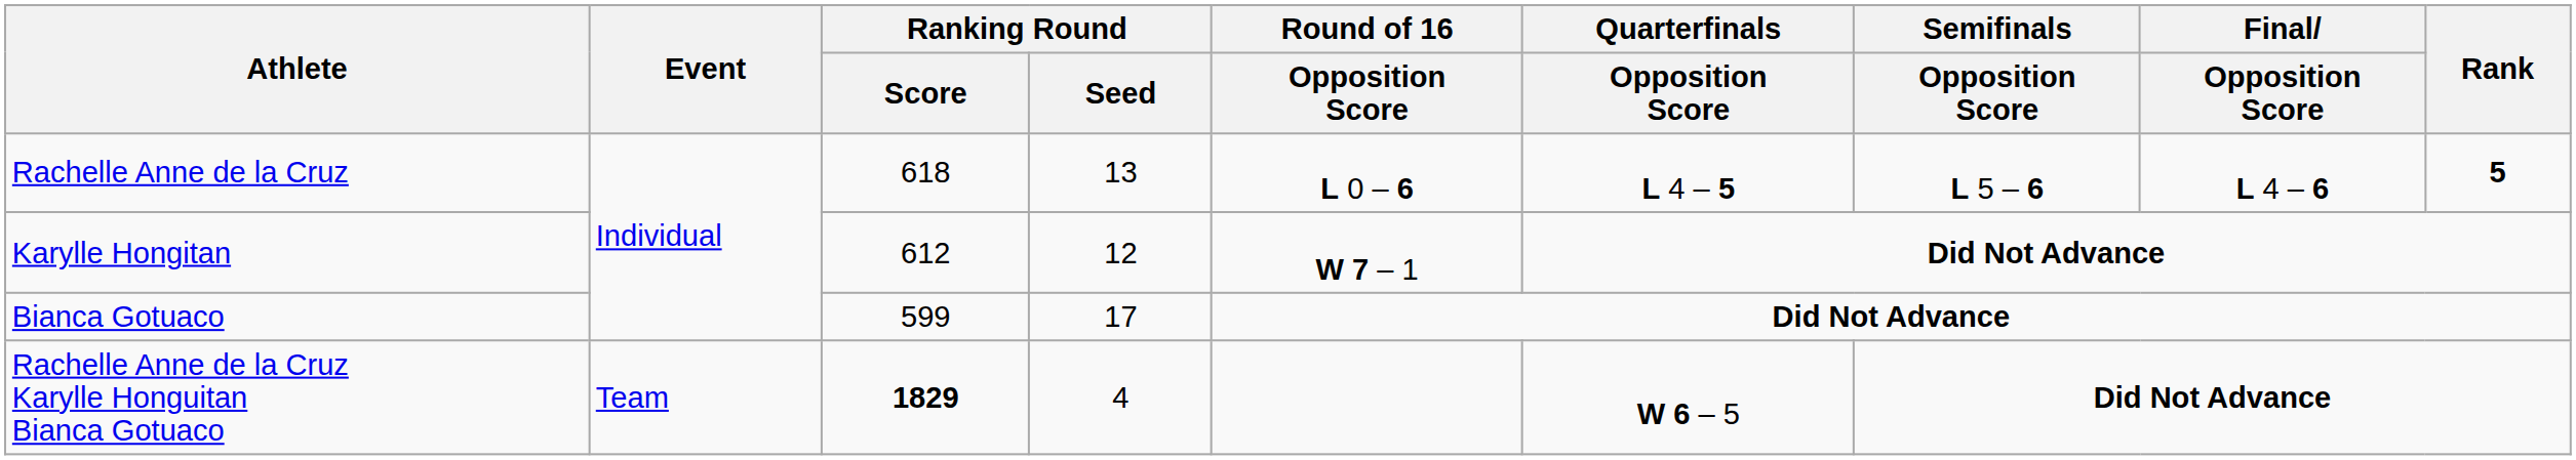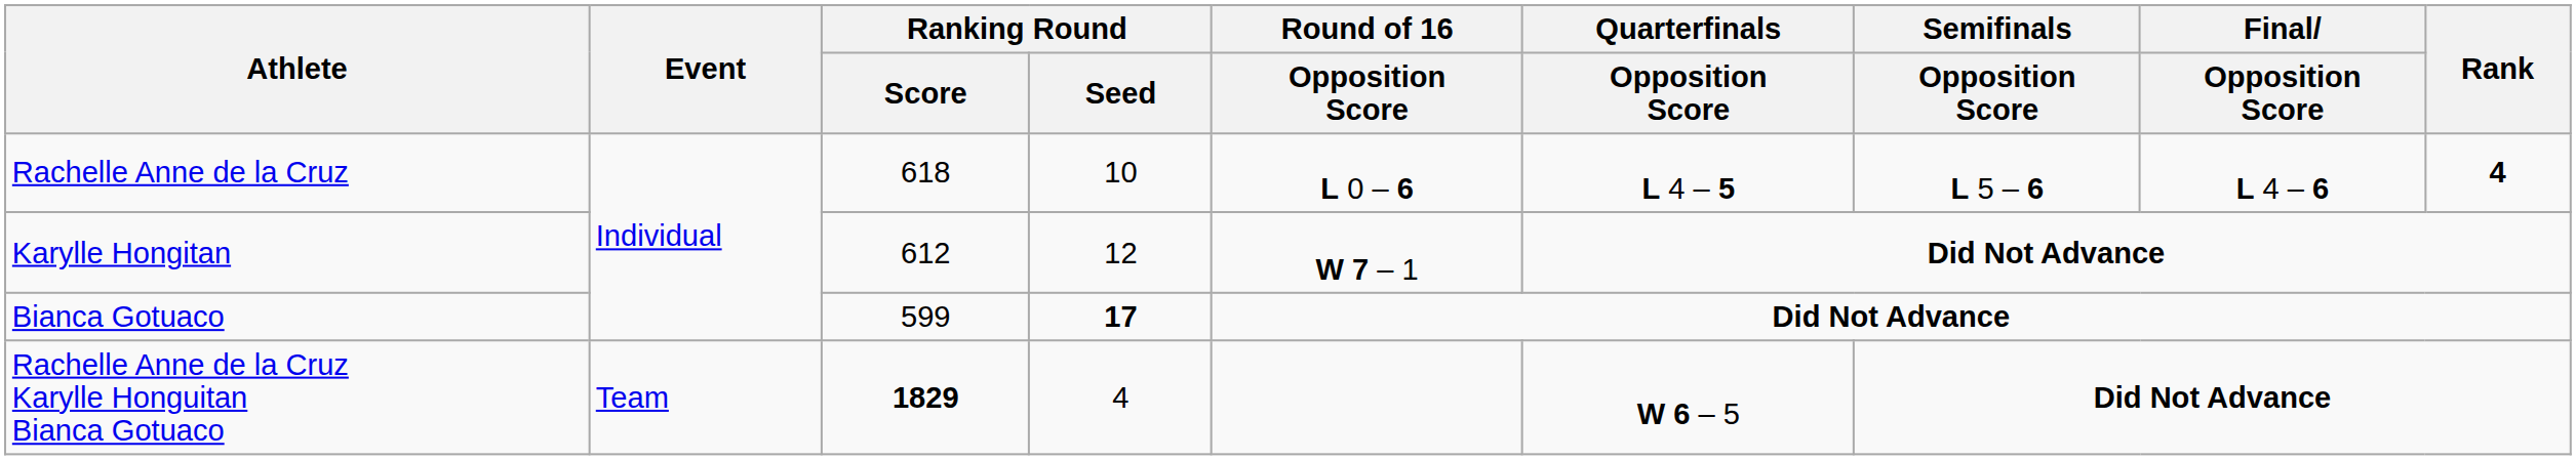Rachelle Anne de la Cruz | Ranking Round / Seed: 13 -> 10
Rachelle Anne de la Cruz | Rank: 5 -> 4
Bianca Gotuaco | Ranking Round / Seed: normal -> bold
